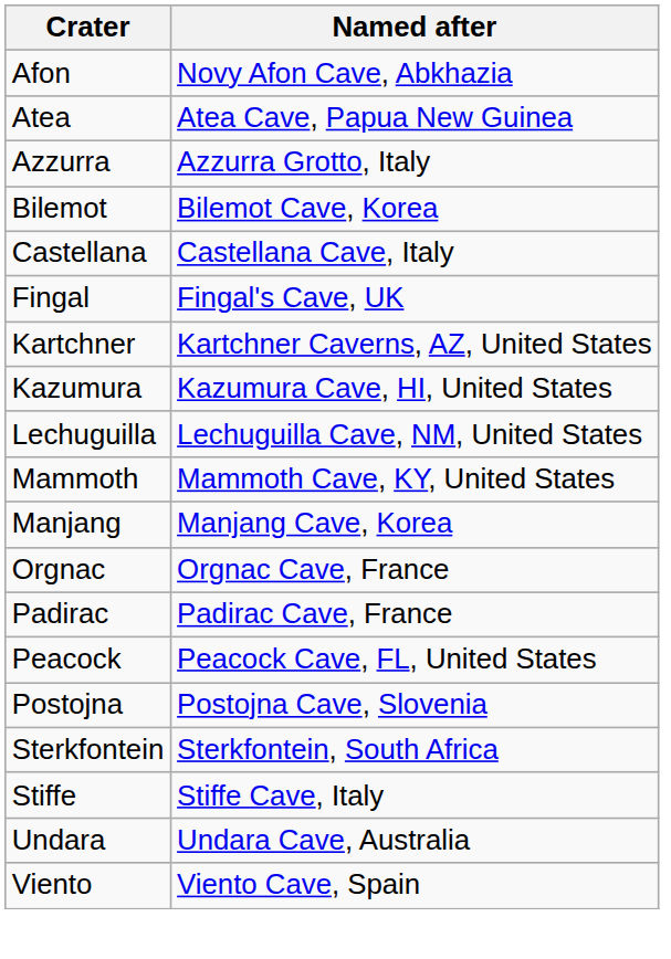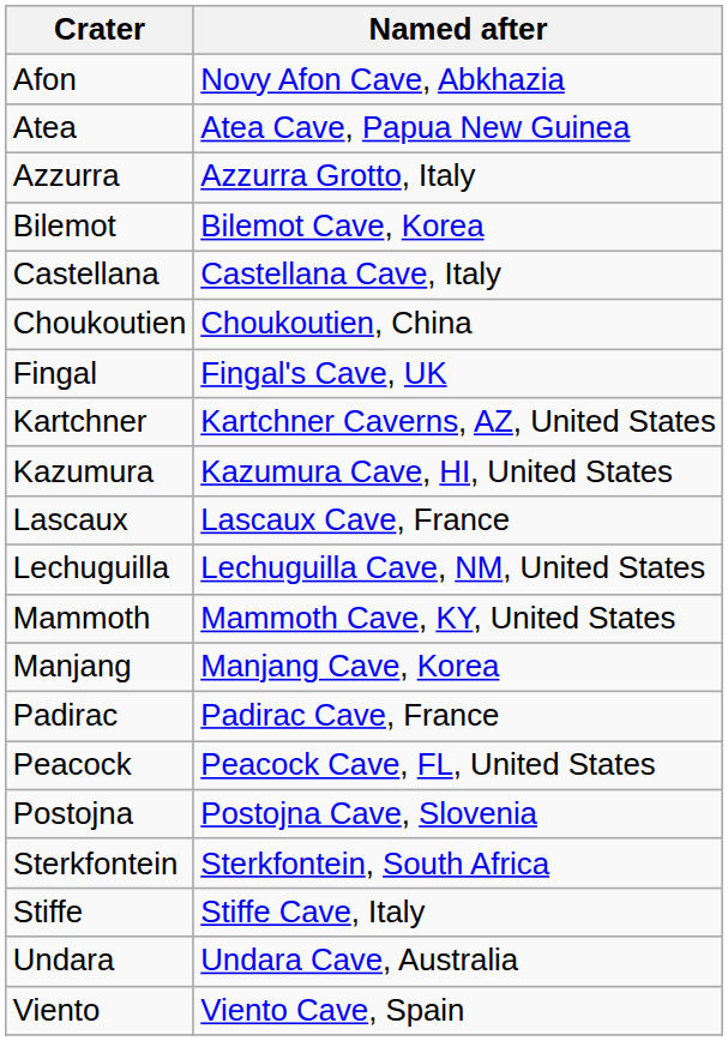+ row: Choukoutien | Choukoutien, China
+ row: Lascaux | Lascaux Cave, France
- row: Orgnac | Orgnac Cave, France
